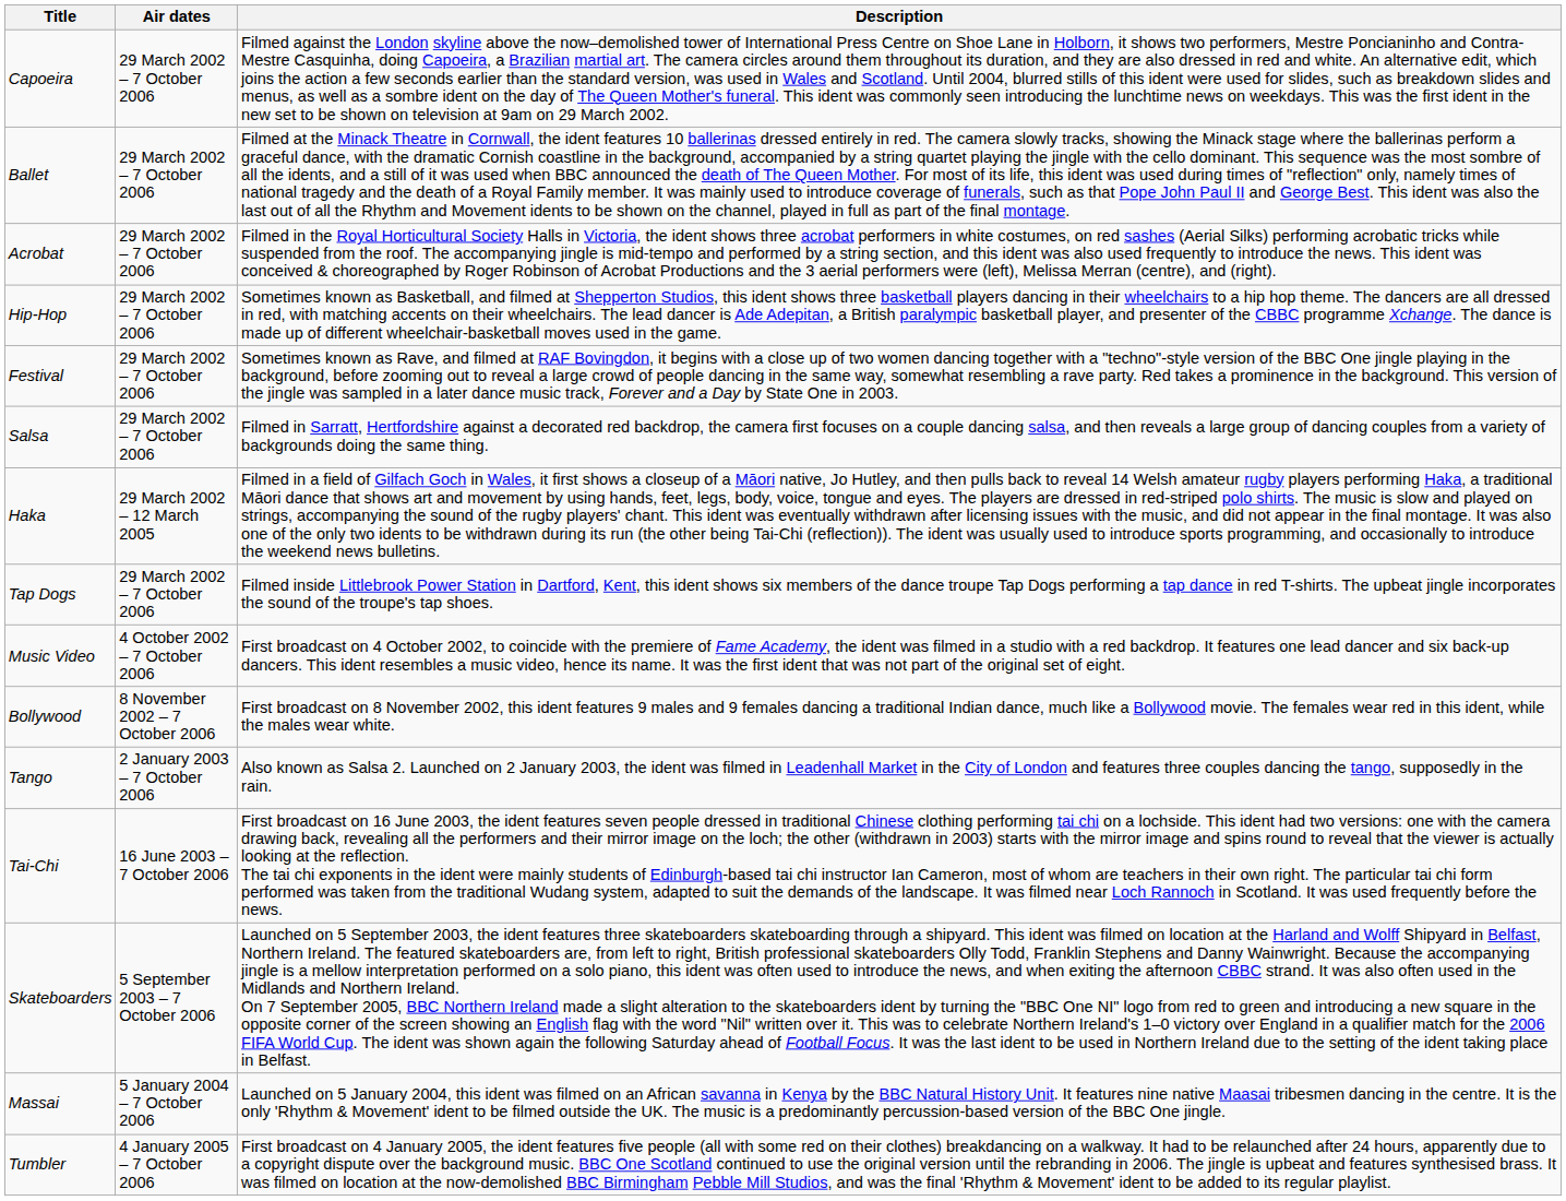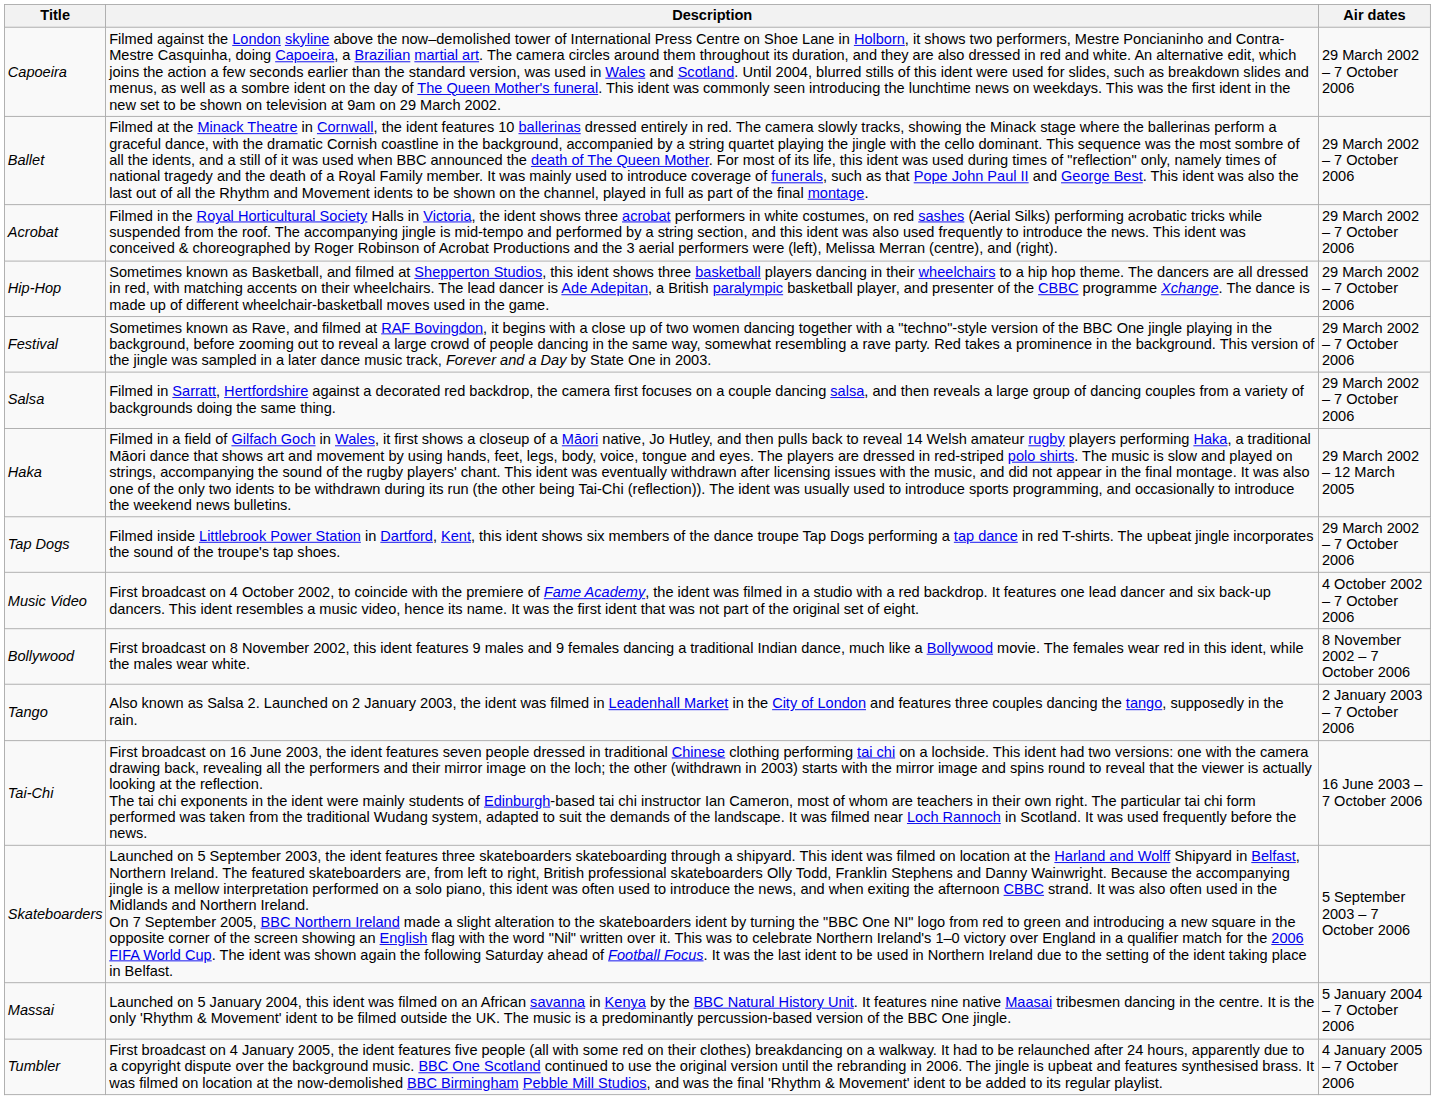columns swapped: Air dates <-> Description
